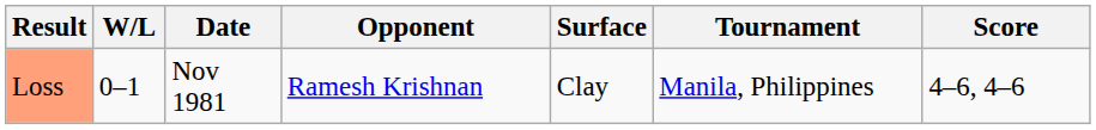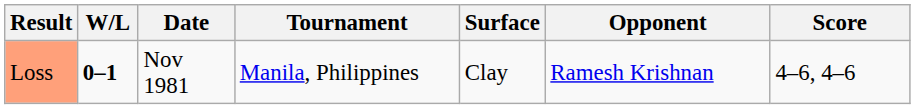columns swapped: Tournament <-> Opponent
Loss | W/L: normal -> bold
